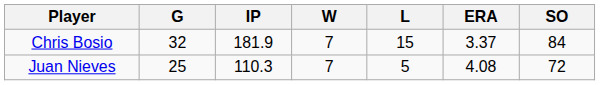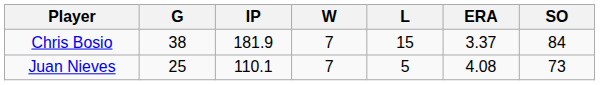Chris Bosio | G: 32 -> 38
Juan Nieves | IP: 110.3 -> 110.1
Juan Nieves | SO: 72 -> 73
